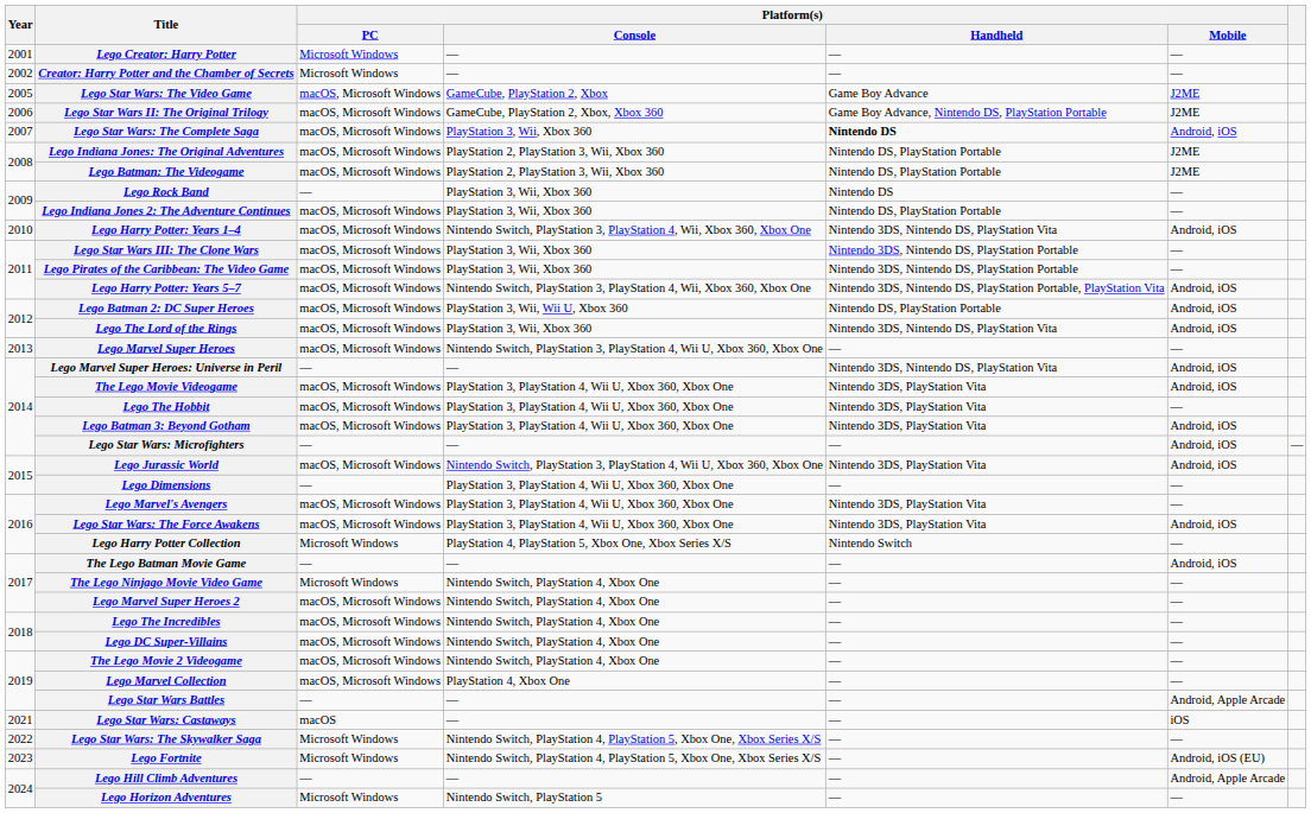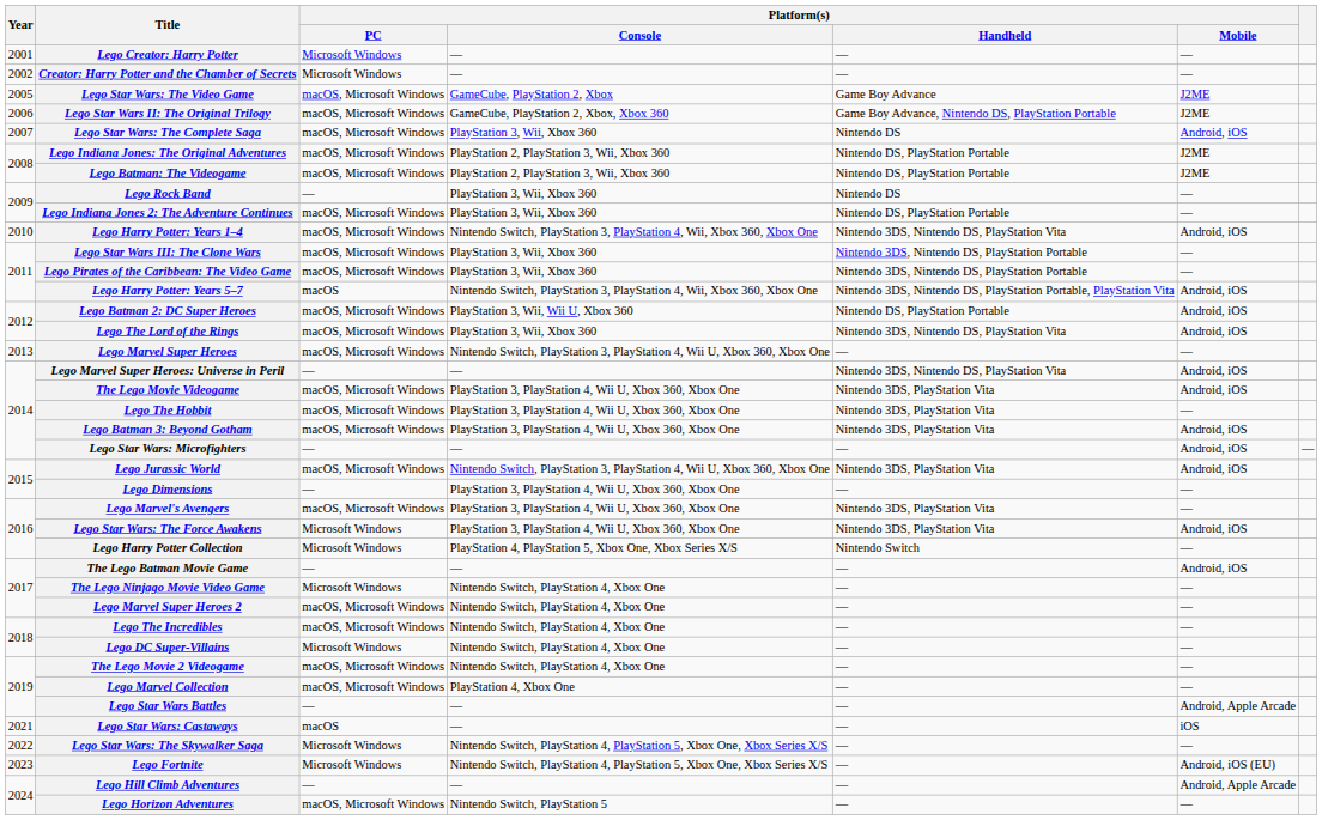Lego Star Wars: The Complete Saga | Platform(s) / Handheld: bold -> normal
Lego Harry Potter: Years 5–7 | Platform(s) / PC: macOS, Microsoft Windows -> macOS
Lego Star Wars: The Force Awakens | Platform(s) / PC: macOS, Microsoft Windows -> Microsoft Windows
Lego DC Super-Villains | Platform(s) / PC: macOS, Microsoft Windows -> Microsoft Windows
Lego Horizon Adventures | Platform(s) / PC: Microsoft Windows -> macOS, Microsoft Windows
